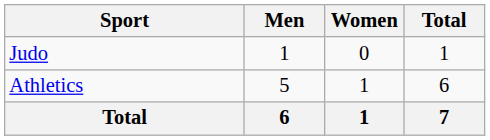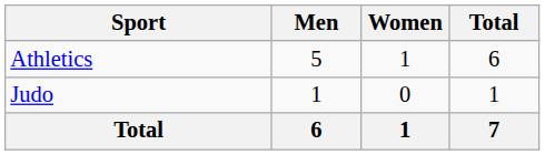rows swapped: Athletics <-> Judo
